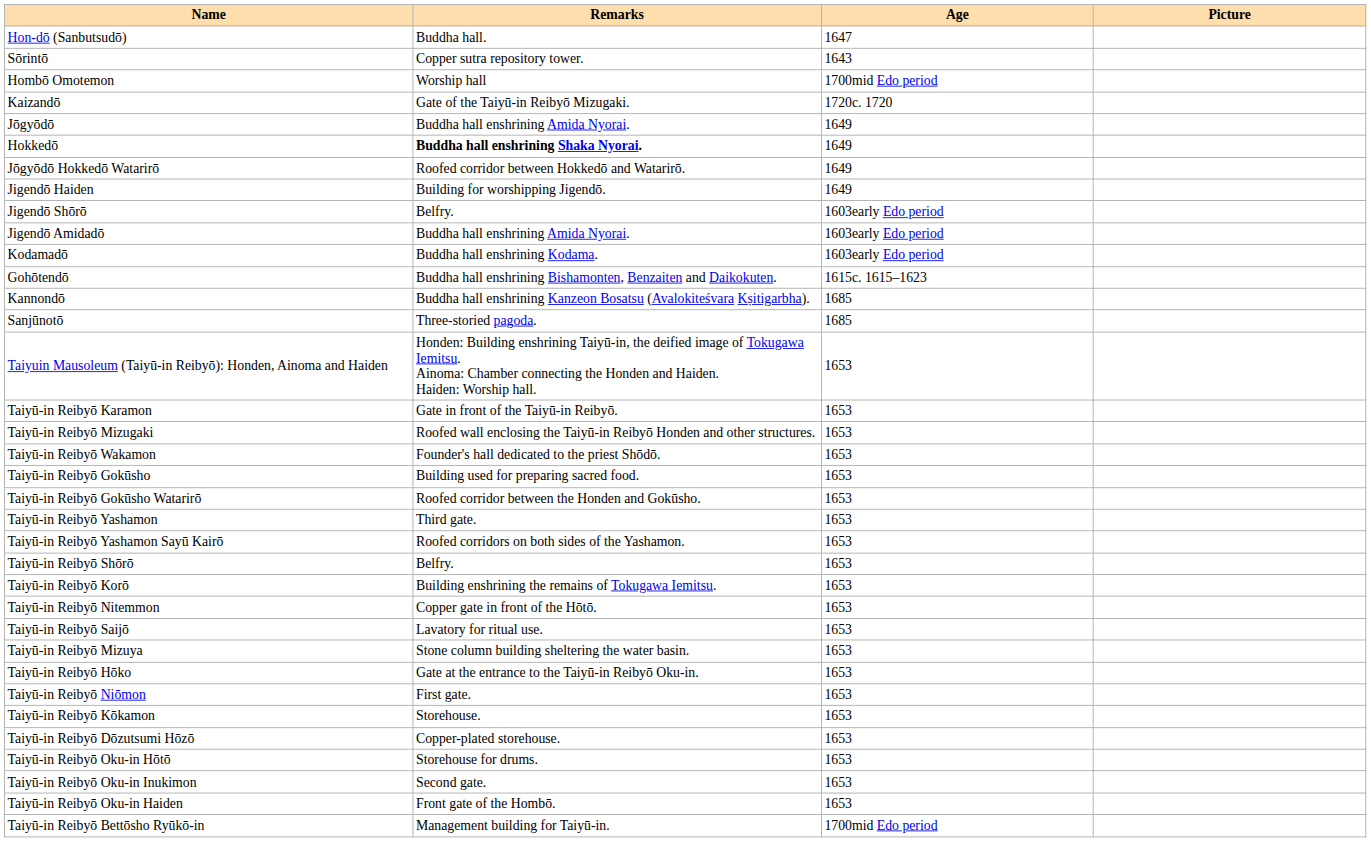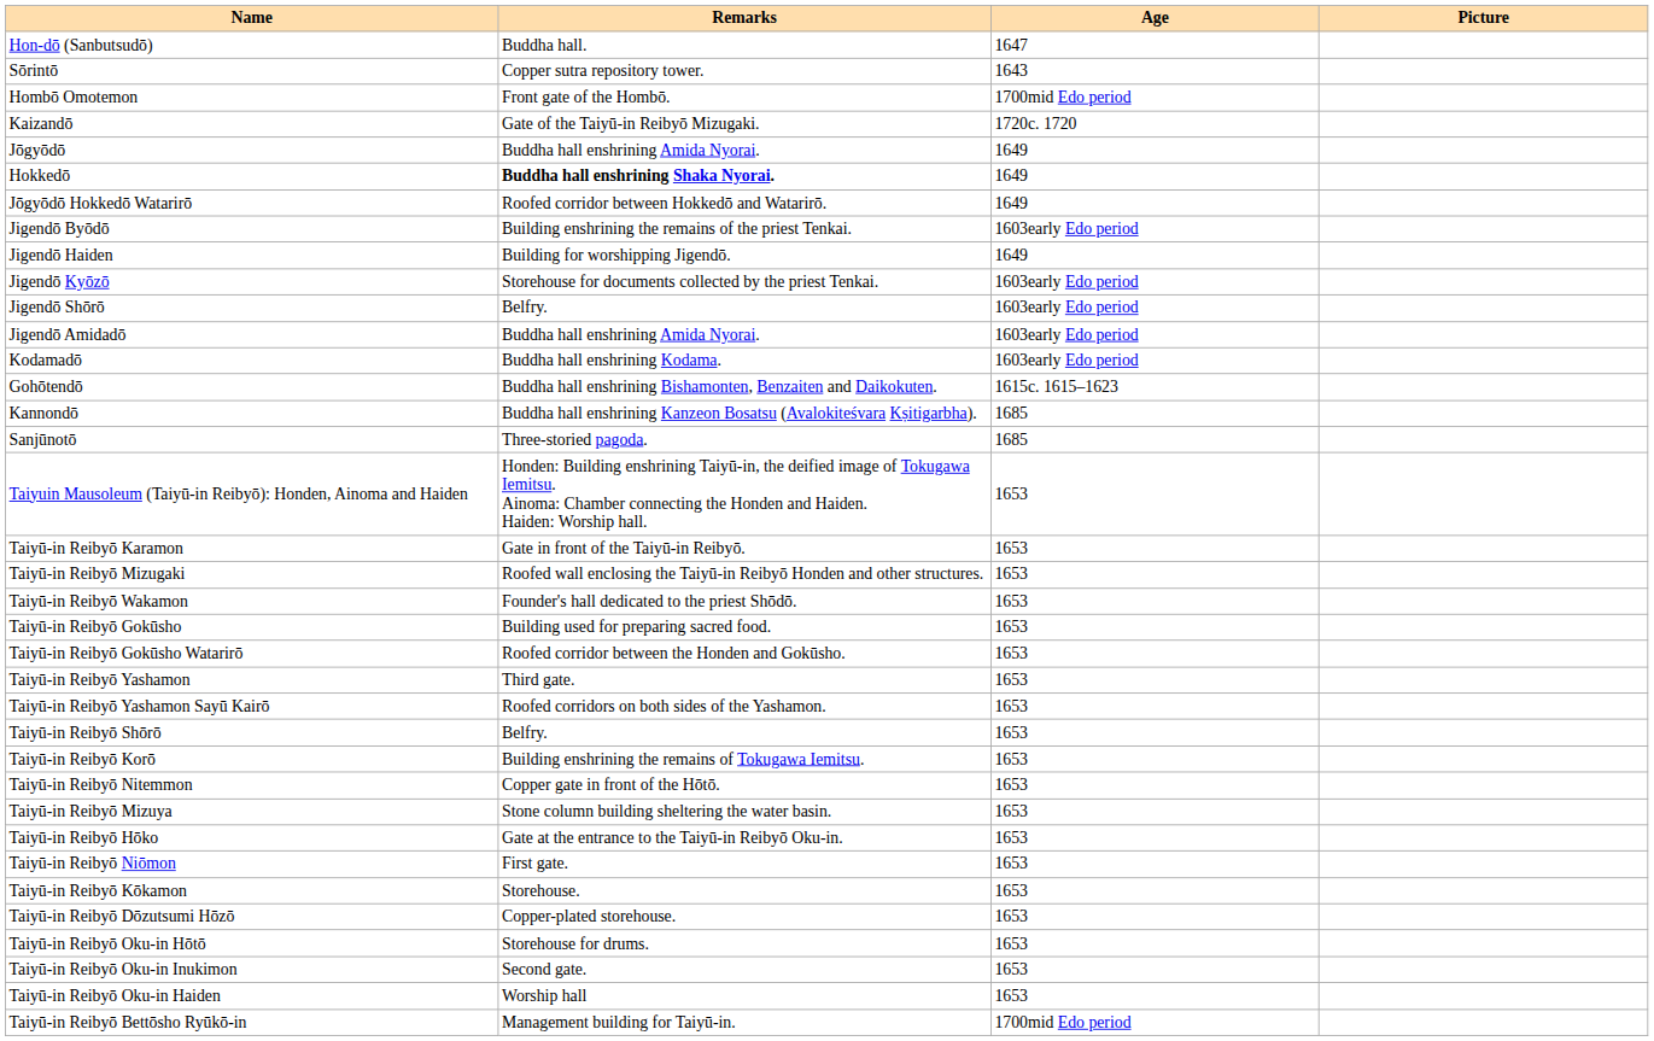Hombō Omotemon | Remarks: Worship hall -> Front gate of the Hombō.
+ row: Jigendō Byōdō | Building enshrining the remains of the priest Tenkai. | 1603early Edo period
+ row: Jigendō Kyōzō | Storehouse for documents collected by the priest Tenkai. | 1603early Edo period
- row: Taiyū-in Reibyō Saijō | Lavatory for ritual use. | 1653
Taiyū-in Reibyō Oku-in Haiden | Remarks: Front gate of the Hombō. -> Worship hall
